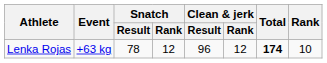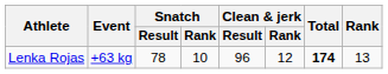Lenka Rojas | Snatch / Rank: 12 -> 10
Lenka Rojas | Rank: 10 -> 13
